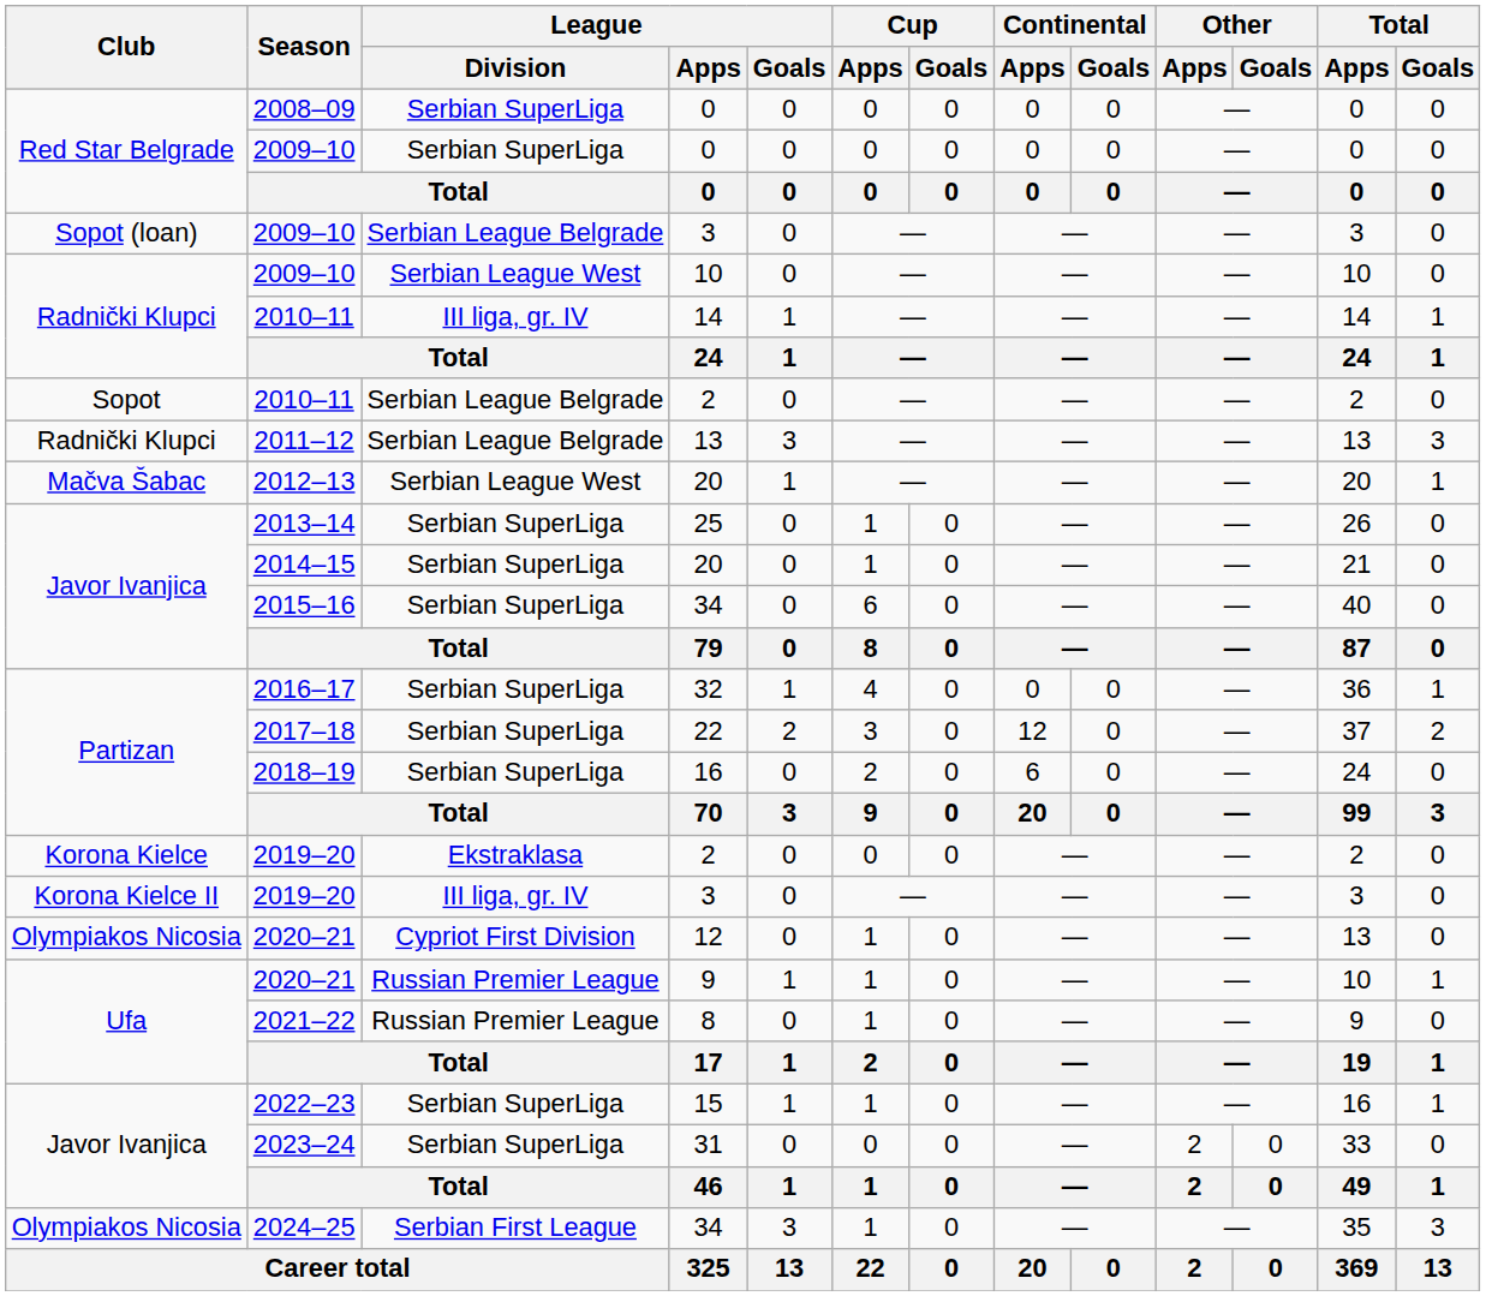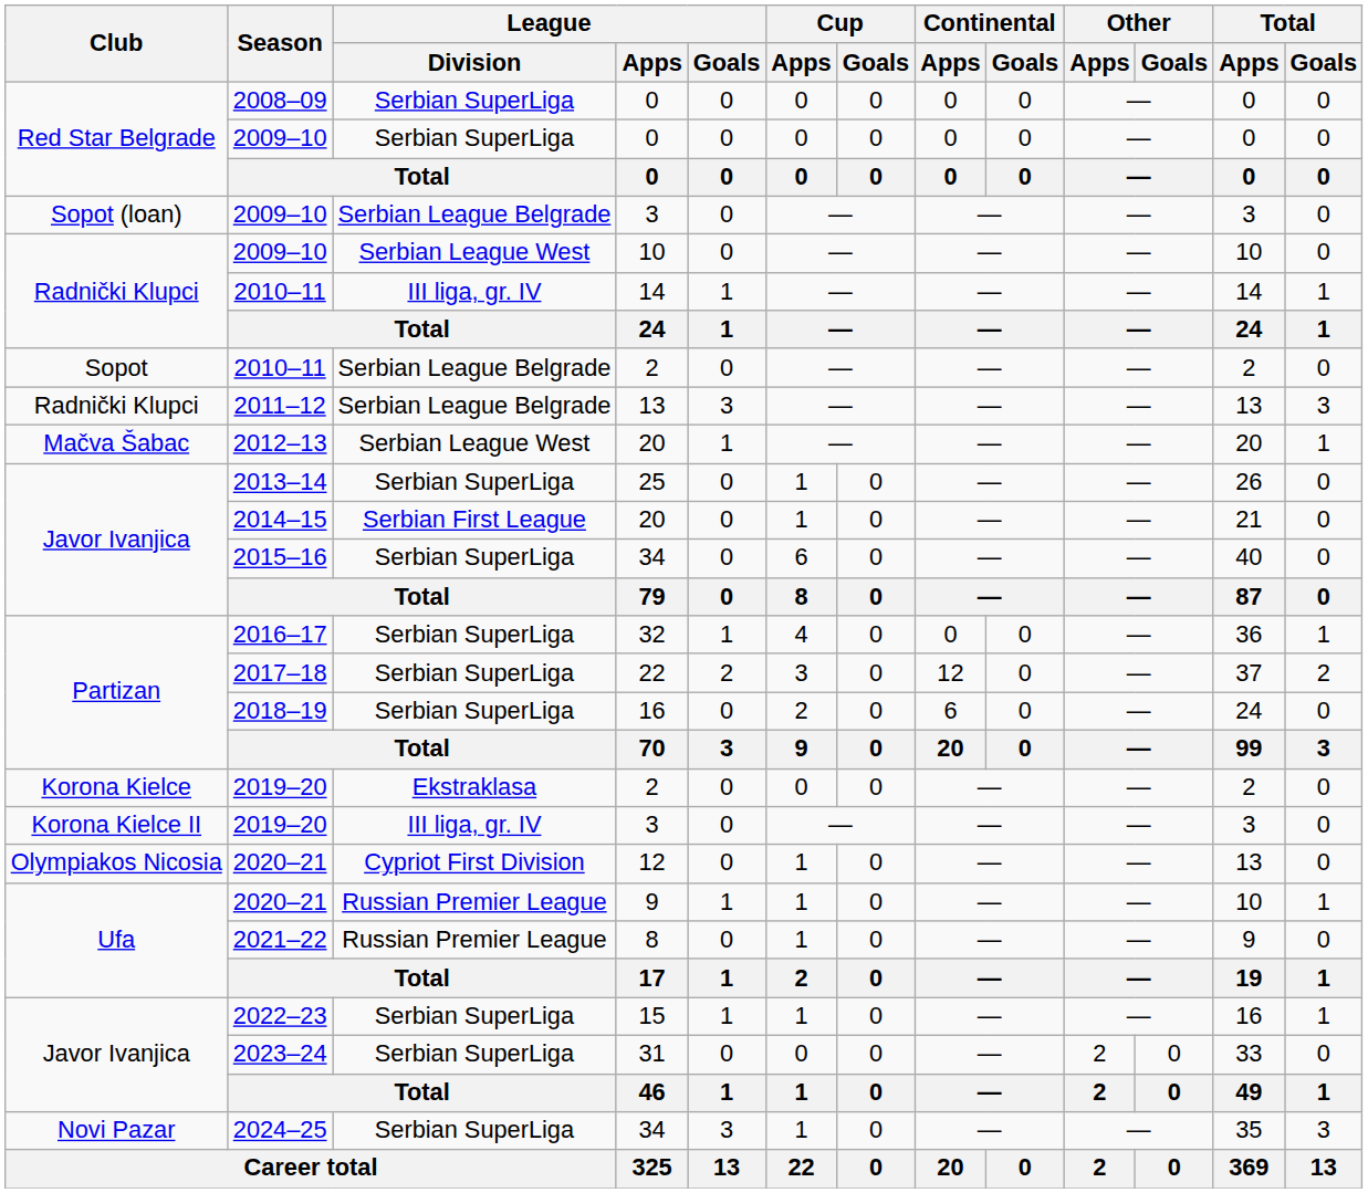2014–15 | League / Division: Serbian SuperLiga -> Serbian First League
2024–25 | Club: Olympiakos Nicosia -> Novi Pazar
2024–25 | League / Division: Serbian First League -> Serbian SuperLiga
